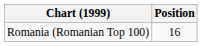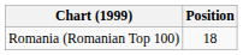Romania (Romanian Top 100) | Position: 16 -> 18
